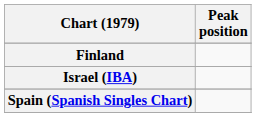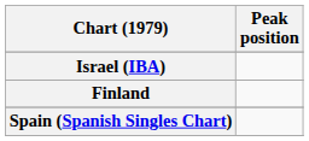rows swapped: Finland <-> Israel (IBA)
